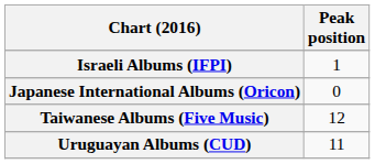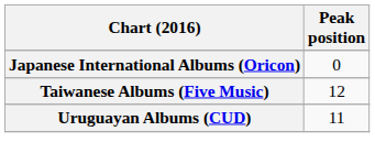- row: Israeli Albums (IFPI) | 1
